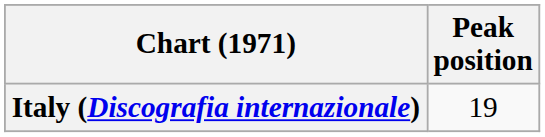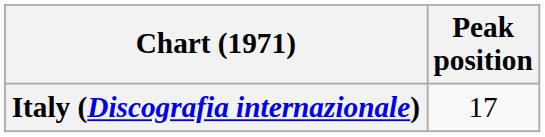Italy (Discografia internazionale) | Peak position: 19 -> 17
